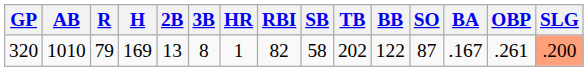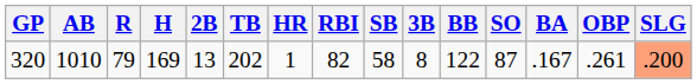columns swapped: 3B <-> TB
